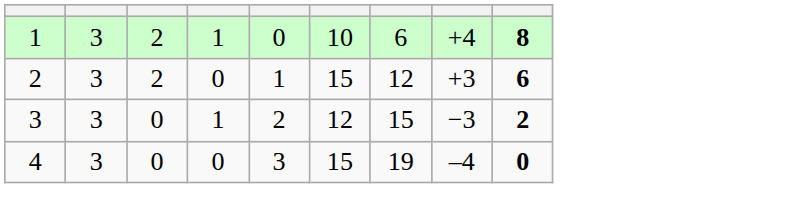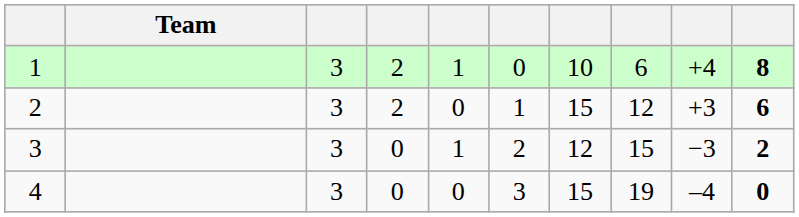+ column: Team
